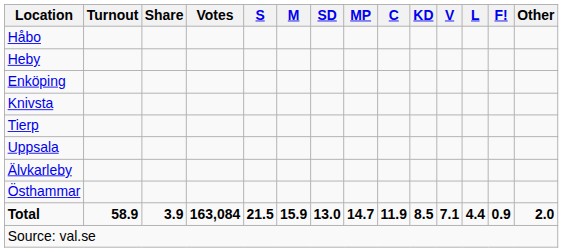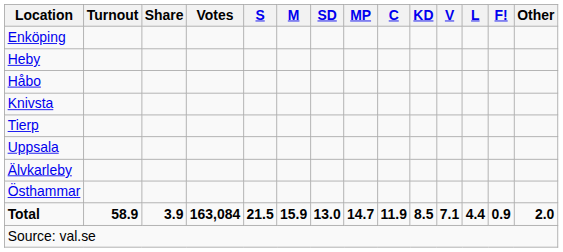rows swapped: Enköping <-> Håbo
